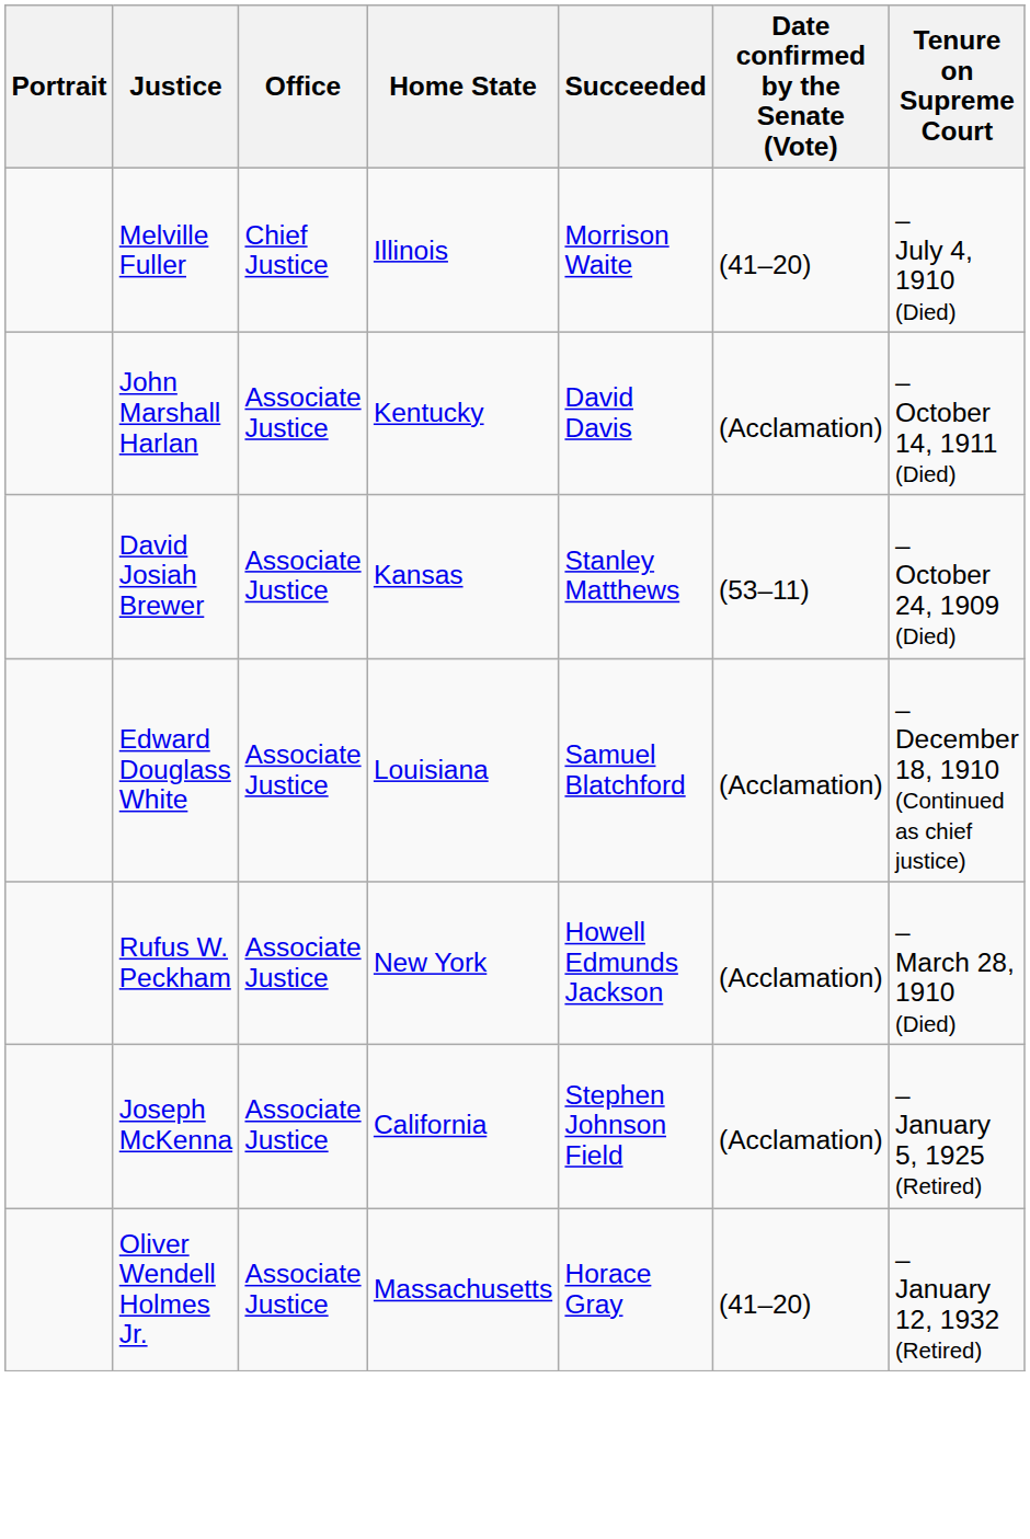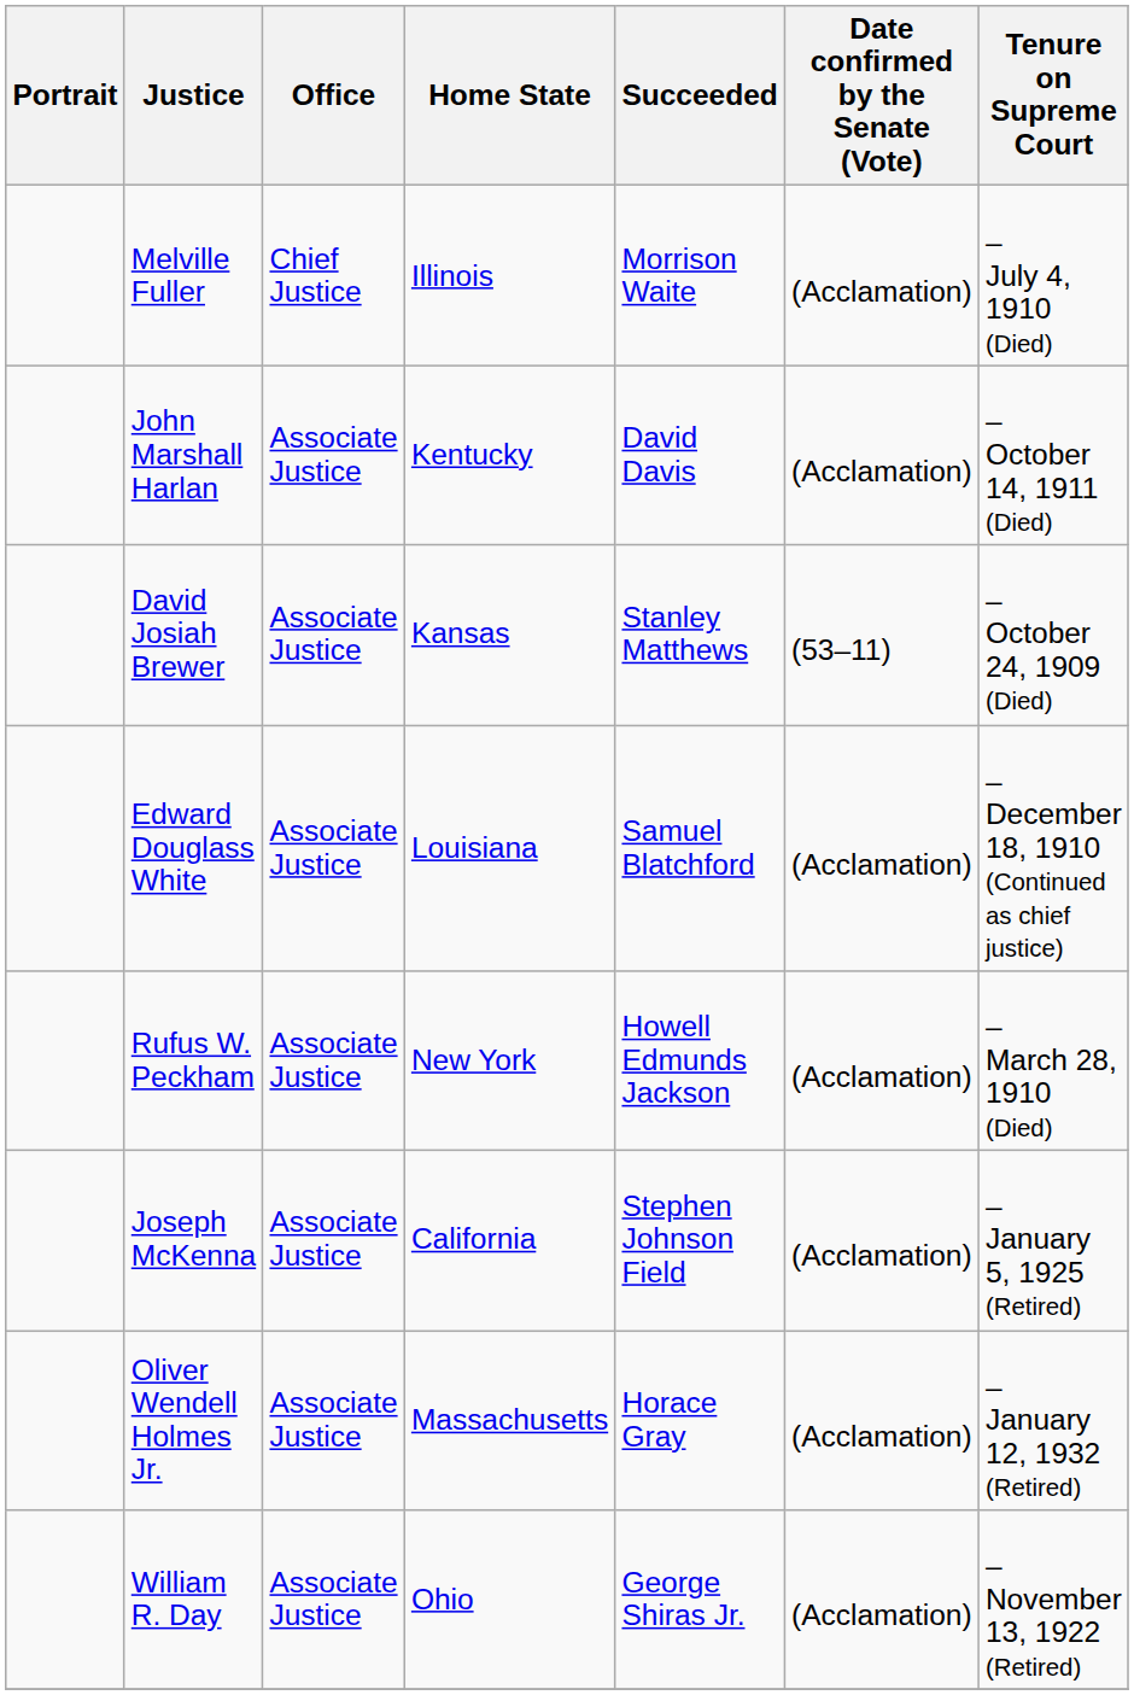Melville Fuller | Date confirmed by the Senate (Vote): (41–20) -> (Acclamation)
Oliver Wendell Holmes Jr. | Date confirmed by the Senate (Vote): (41–20) -> (Acclamation)
+ row: William R. Day | Associate Justice | Ohio | George Shiras Jr. | (Acclamation) | – November 13, 1922 (Retired)
